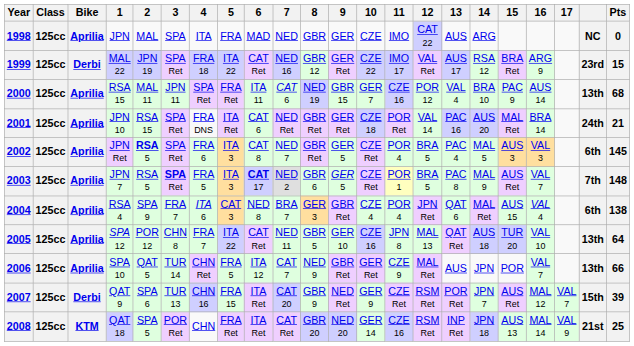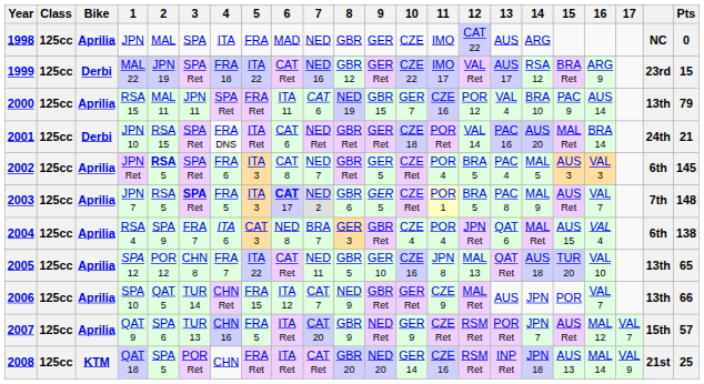2000 | Pts: 68 -> 79
2001 | Bike: Aprilia -> Derbi
2005 | Pts: 64 -> 65
2006 | 5: FRA 5 -> FRA 15
2007 | Bike: Derbi -> Aprilia
2007 | 5: FRA 15 -> FRA 5
2007 | Pts: 39 -> 57
